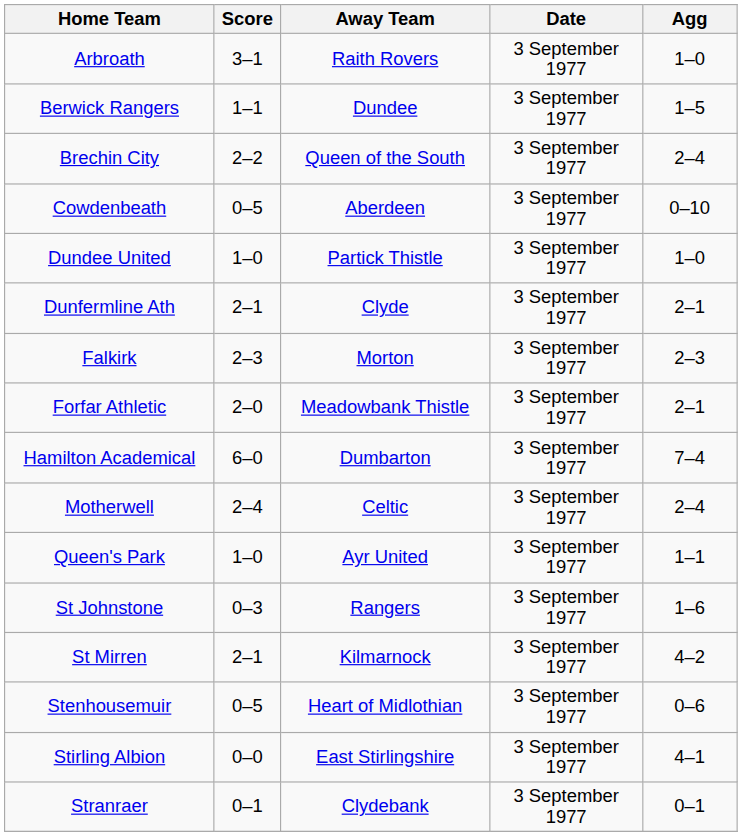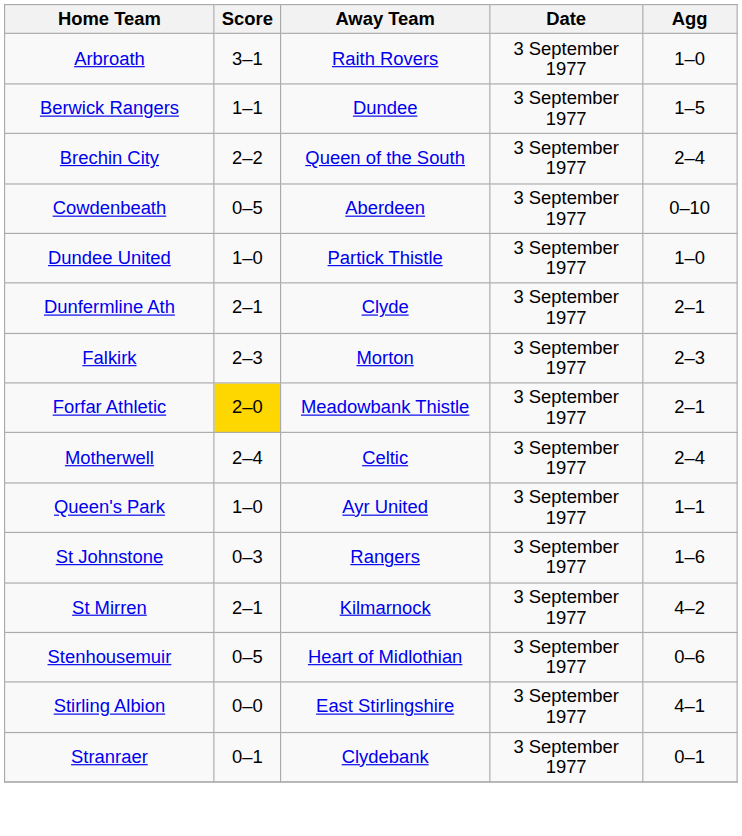Forfar Athletic | Score: no background -> gold background
- row: Hamilton Academical | 6–0 | Dumbarton | 3 September 1977 | 7–4
